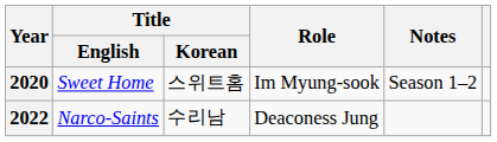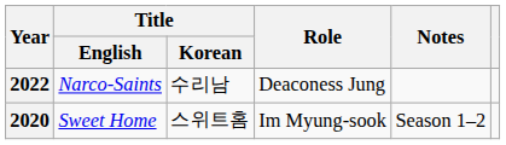rows swapped: 2020 <-> 2022
